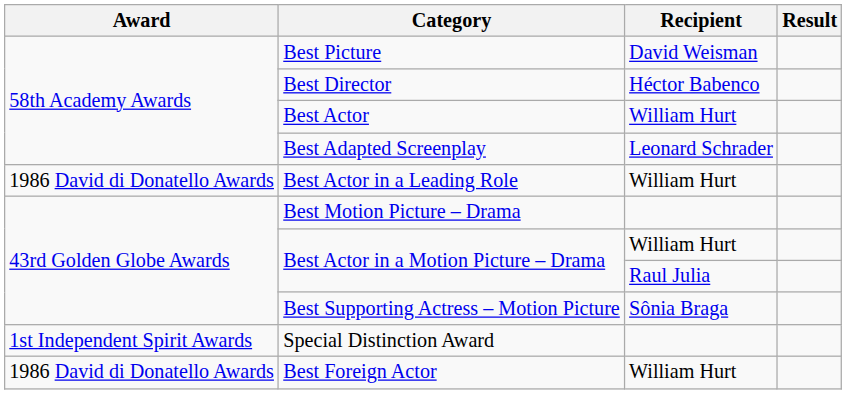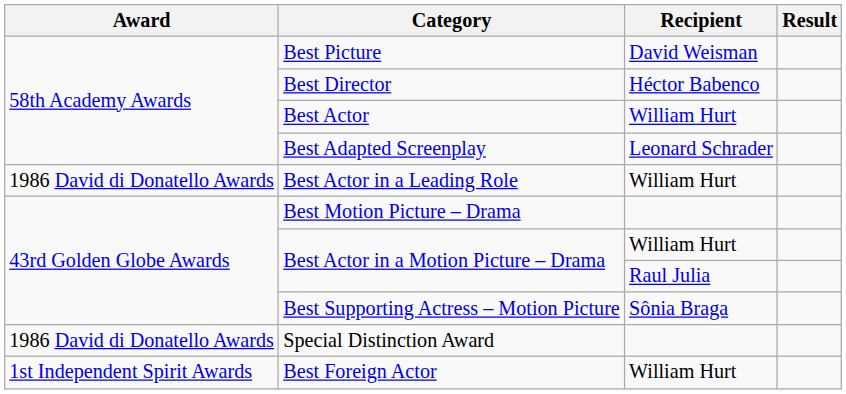Special Distinction Award | Award: 1st Independent Spirit Awards -> 1986 David di Donatello Awards
Best Foreign Actor | Award: 1986 David di Donatello Awards -> 1st Independent Spirit Awards
